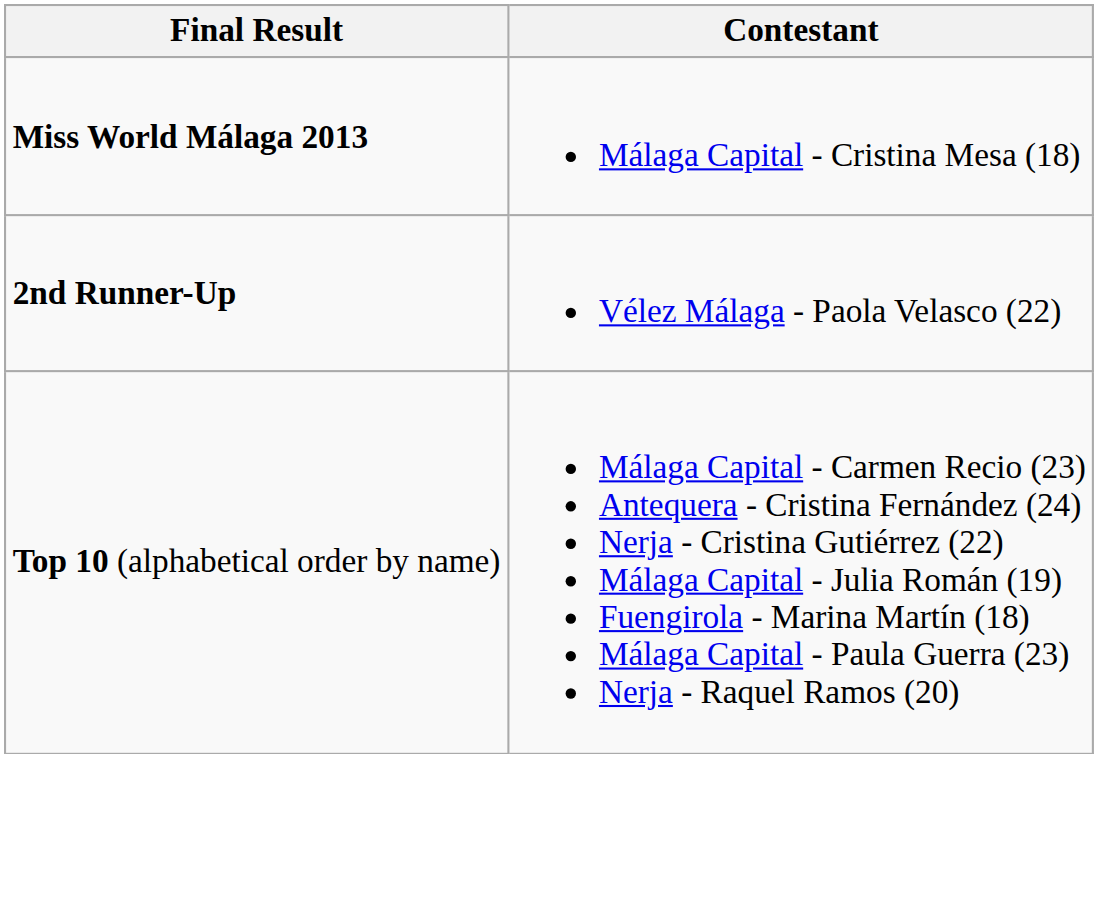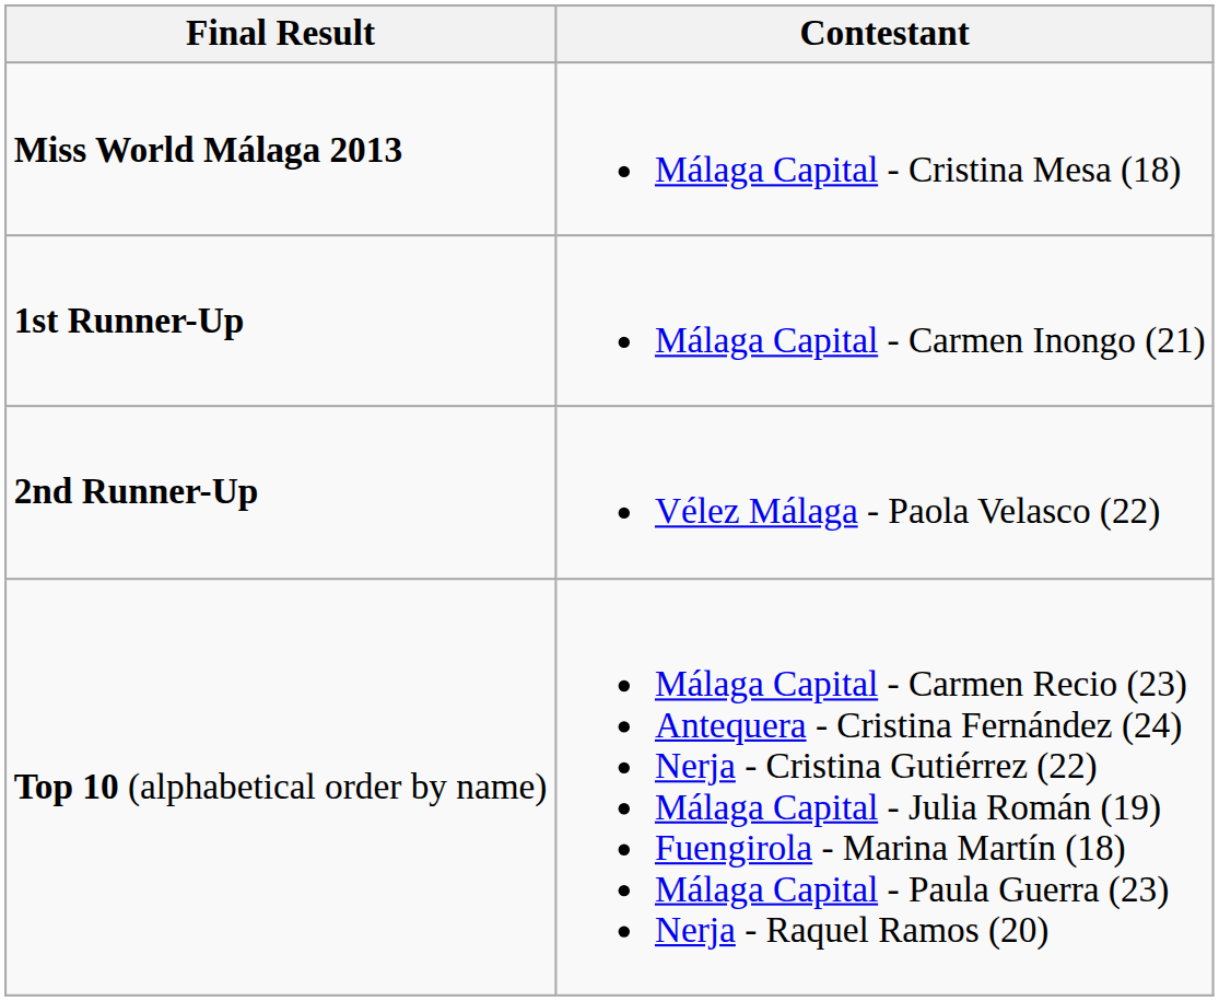+ row: 1st Runner-Up | Málaga Capital - Carmen Inongo (21)
